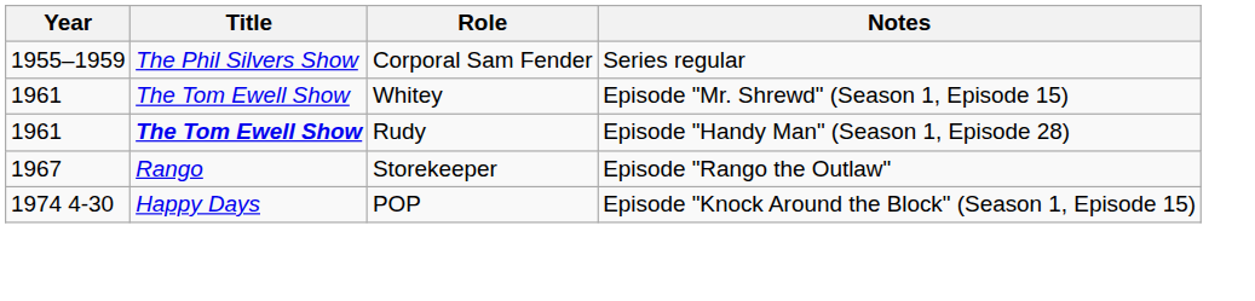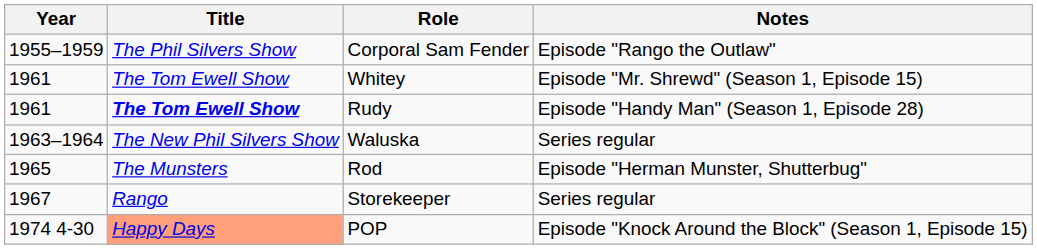Corporal Sam Fender | Notes: Series regular -> Episode "Rango the Outlaw"
+ row: 1963–1964 | The New Phil Silvers Show | Waluska | Series regular
+ row: 1965 | The Munsters | Rod | Episode "Herman Munster, Shutterbug"
Storekeeper | Notes: Episode "Rango the Outlaw" -> Series regular
POP | Title: no background -> lightsalmon background
